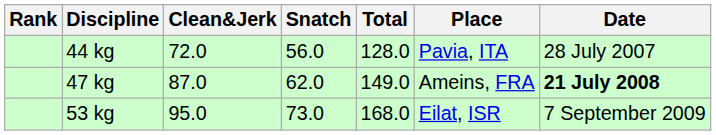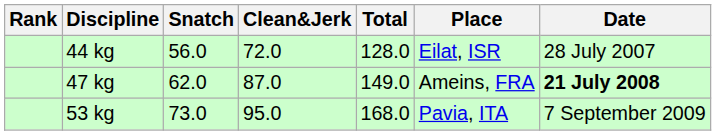columns swapped: Snatch <-> Clean&Jerk
44 kg | Place: Pavia, ITA -> Eilat, ISR
53 kg | Place: Eilat, ISR -> Pavia, ITA
